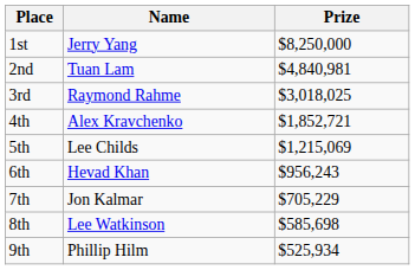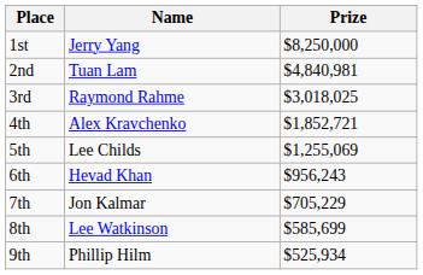5th | Prize: $1,215,069 -> $1,255,069
8th | Prize: $585,698 -> $585,699
